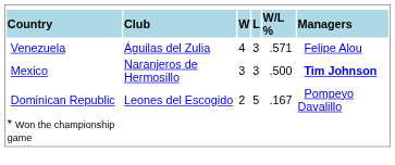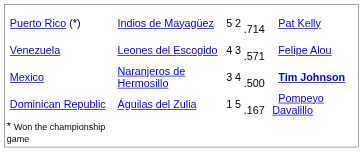- row: Country | Club | W | L | W/L % | Managers
+ row: Puerto Rico (*) | Indios de Mayagüez | 5 | 2 | .714 | Pat Kelly
Venezuela | column 2: Águilas del Zulia -> Leones del Escogido
Mexico | column 4: 3 -> 4
Dominican Republic | column 2: Leones del Escogido -> Águilas del Zulia
Dominican Republic | column 3: 2 -> 1
